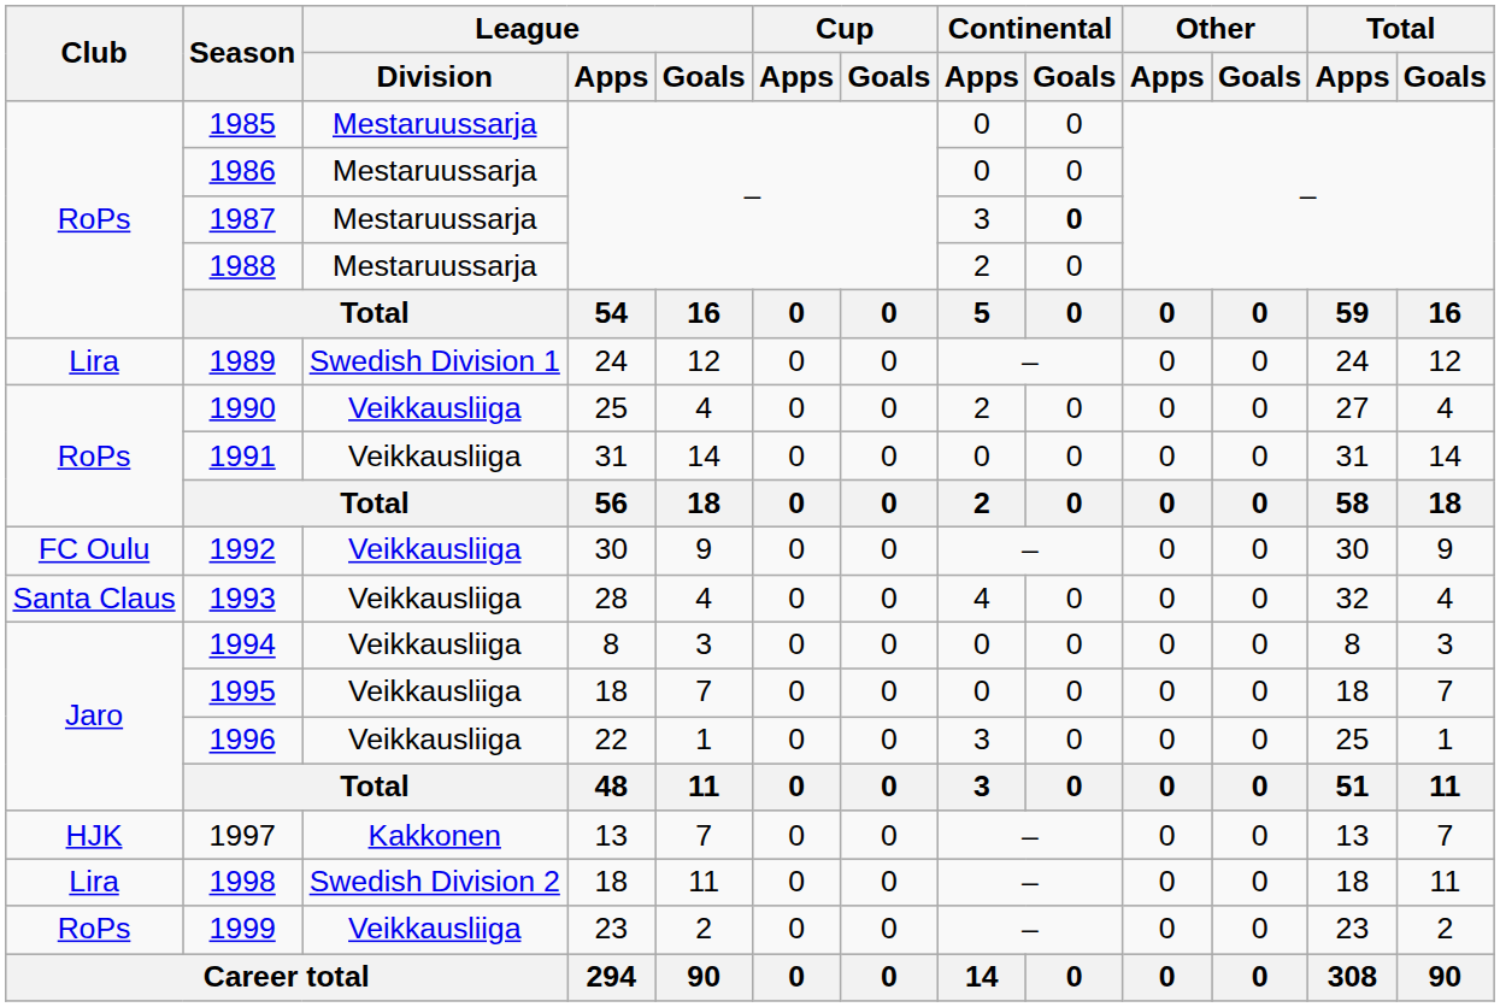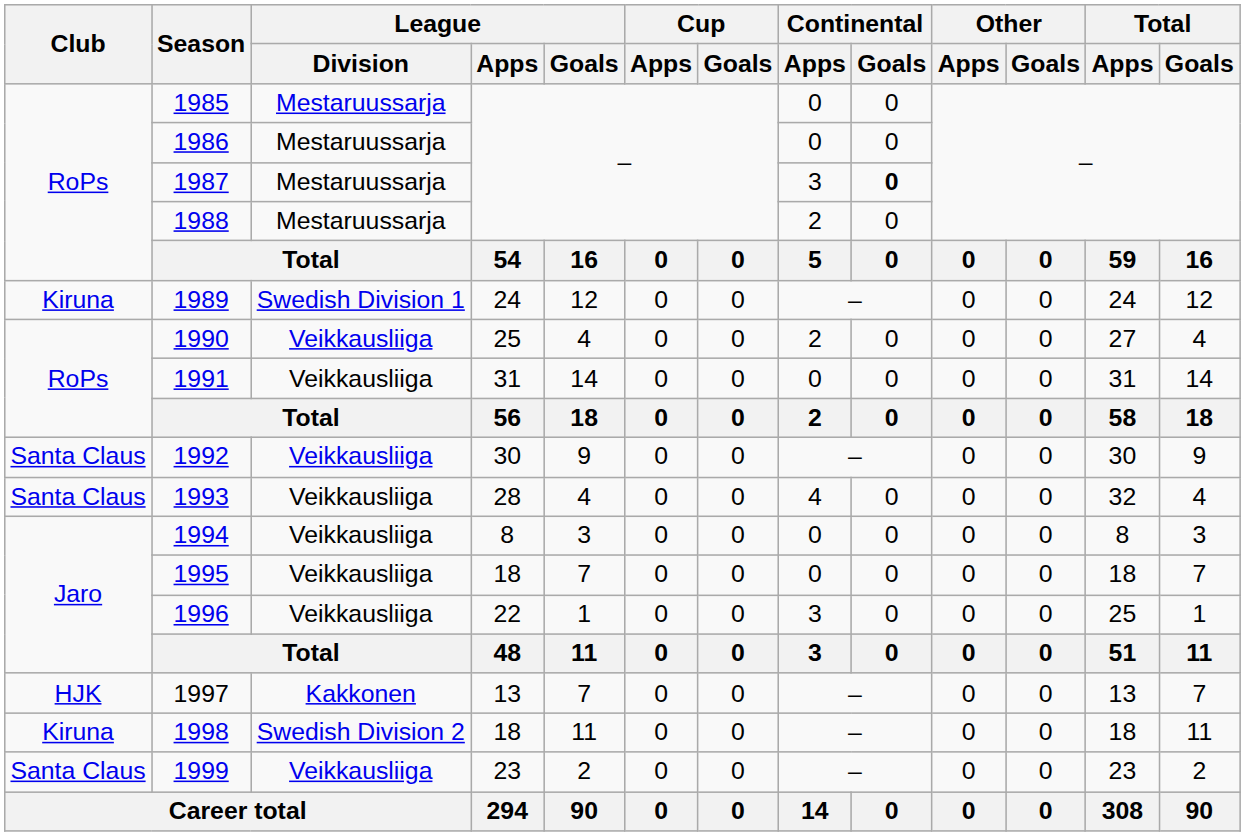1989 | Club: Lira -> Kiruna
1992 | Club: FC Oulu -> Santa Claus
1998 | Club: Lira -> Kiruna
1999 | Club: RoPs -> Santa Claus
